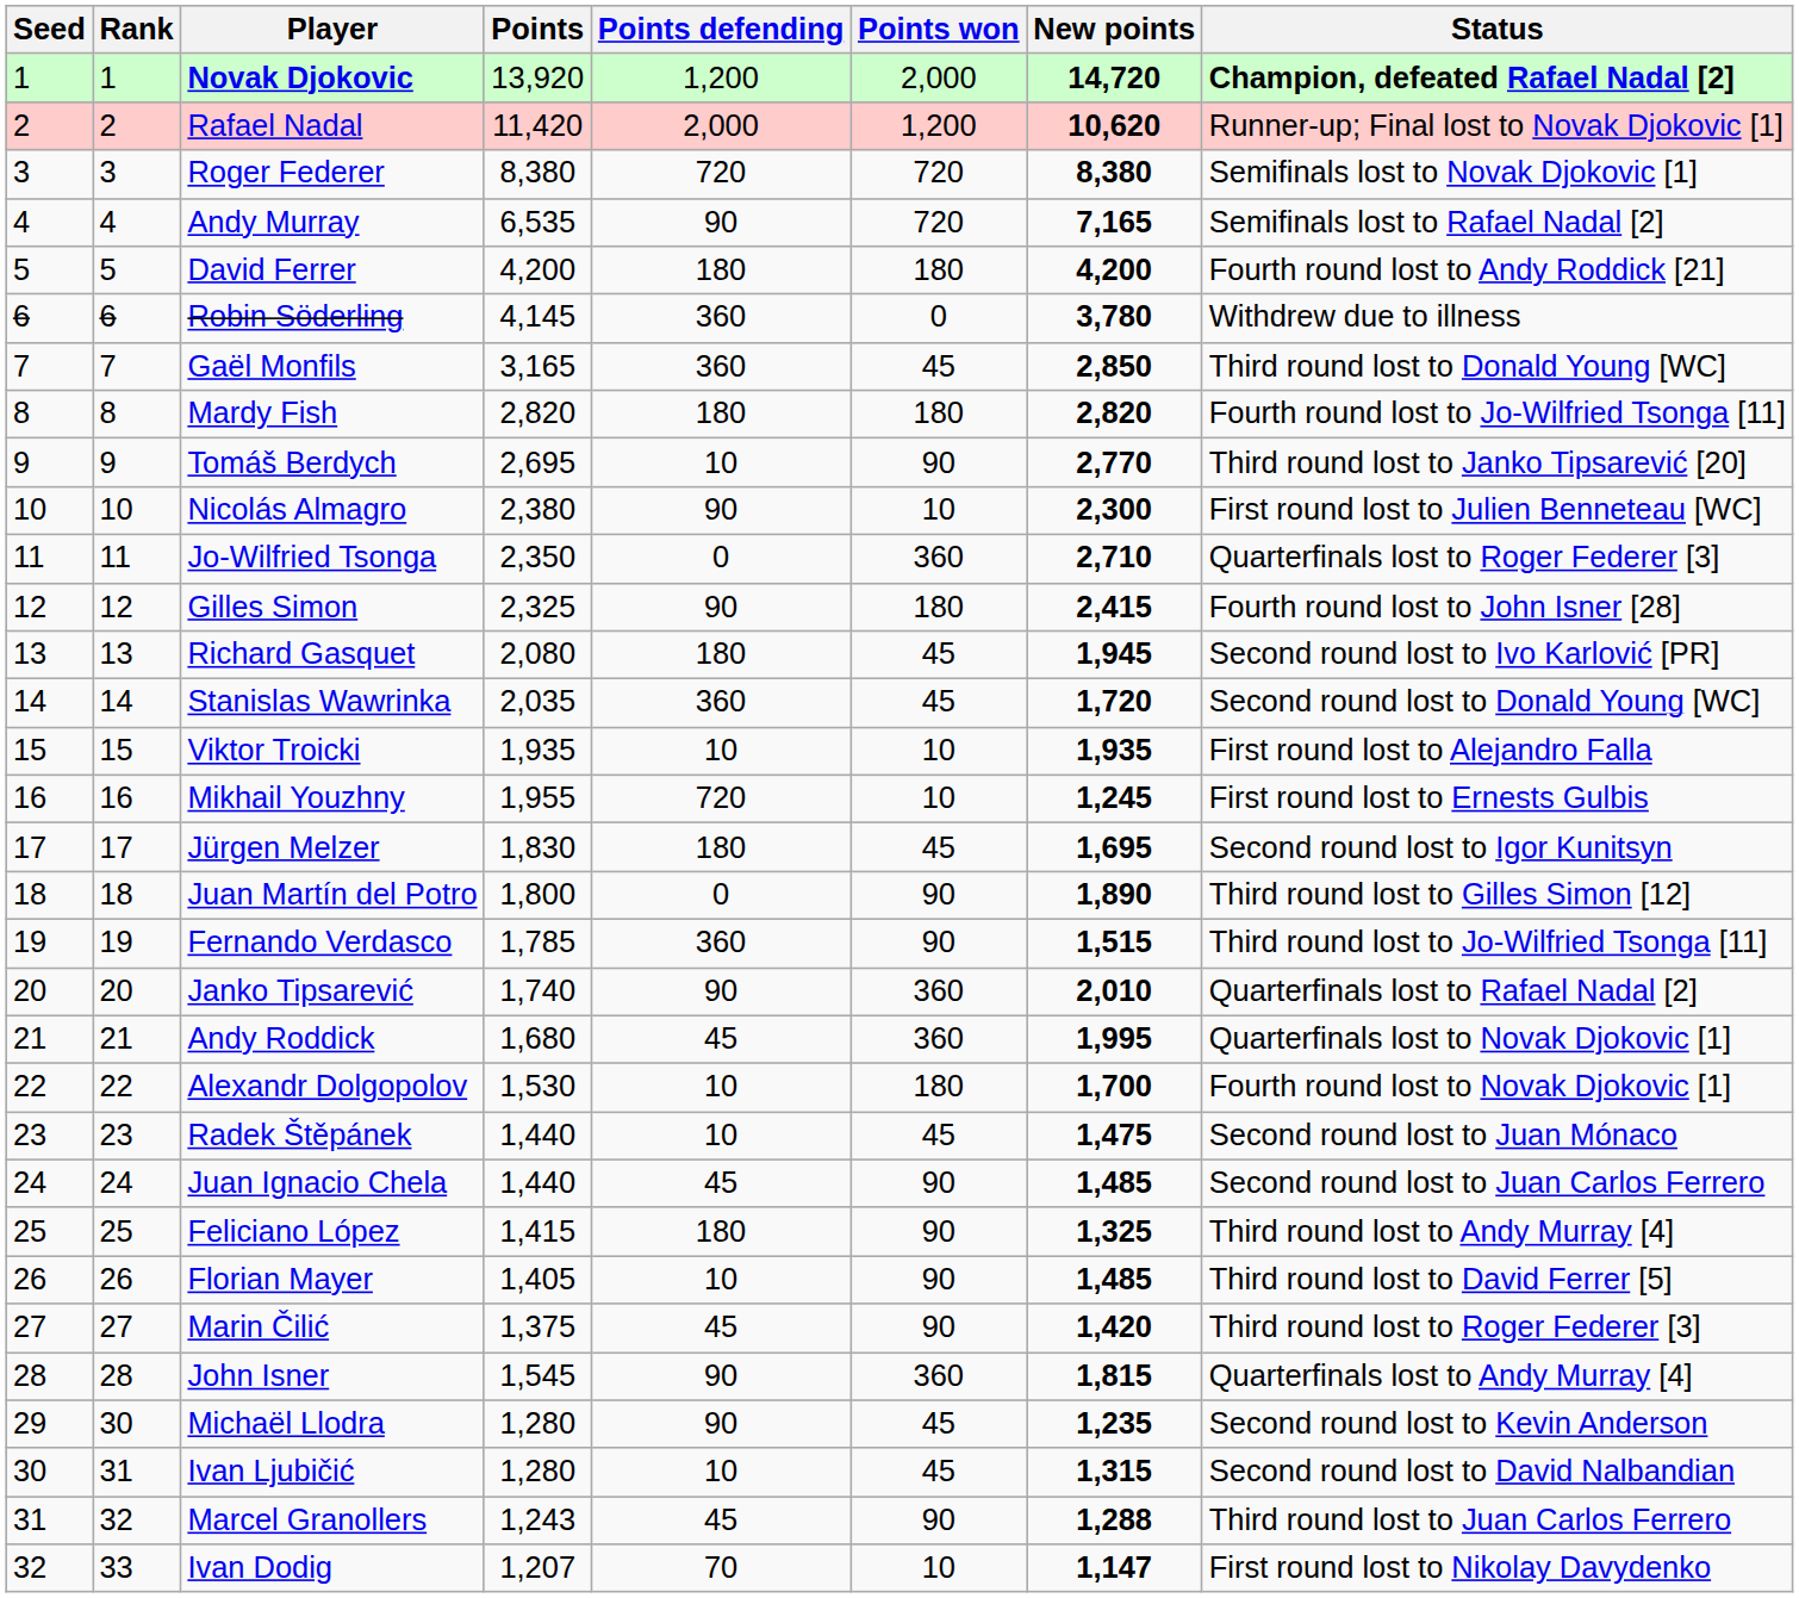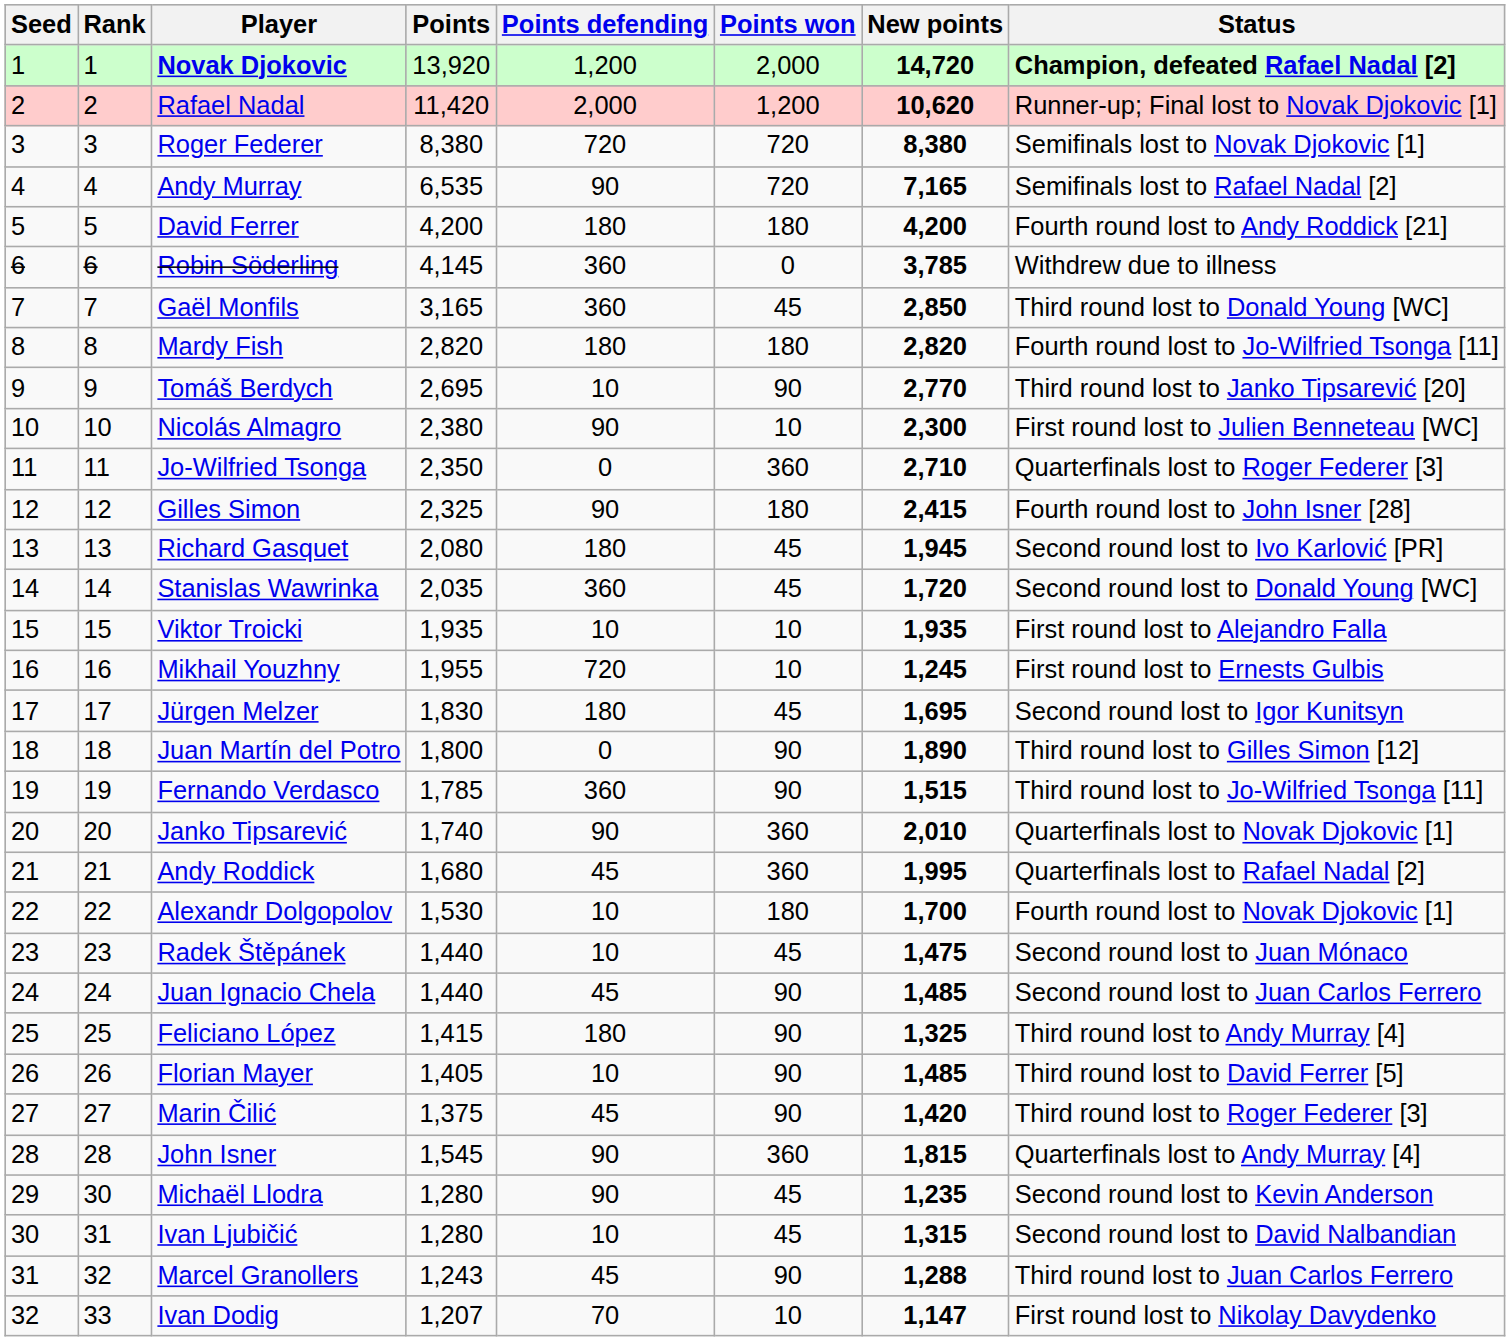Robin Söderling | New points: 3,780 -> 3,785
Janko Tipsarević | Status: Quarterfinals lost to Rafael Nadal [2] -> Quarterfinals lost to Novak Djokovic [1]
Andy Roddick | Status: Quarterfinals lost to Novak Djokovic [1] -> Quarterfinals lost to Rafael Nadal [2]
